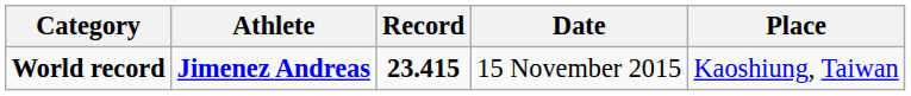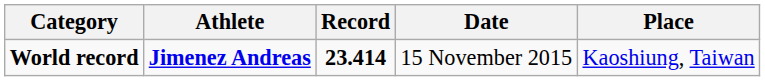World record | Record: 23.415 -> 23.414
